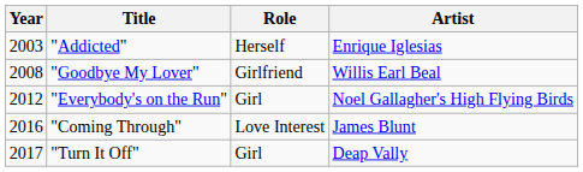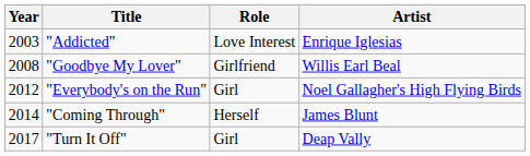"Addicted" | Role: Herself -> Love Interest
"Coming Through" | Year: 2016 -> 2014
"Coming Through" | Role: Love Interest -> Herself
